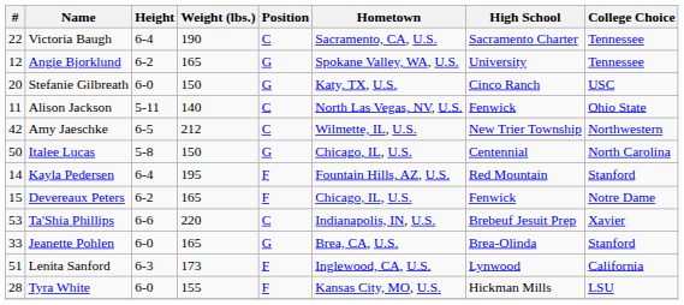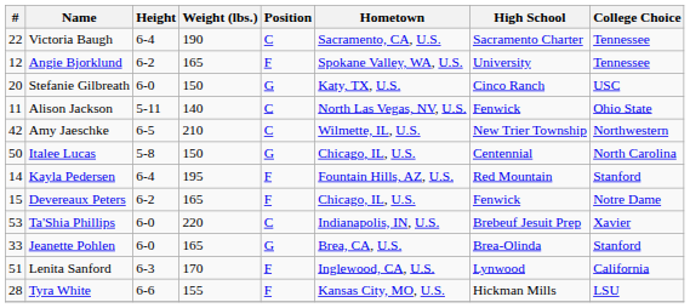Angie Bjorklund | Position: G -> F
Amy Jaeschke | Weight (lbs.): 212 -> 210
Ta'Shia Phillips | Height: 6-6 -> 6-0
Lenita Sanford | Weight (lbs.): 173 -> 170
Tyra White | Height: 6-0 -> 6-6
